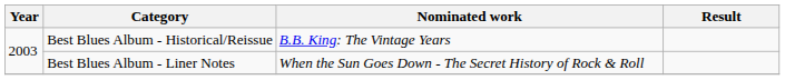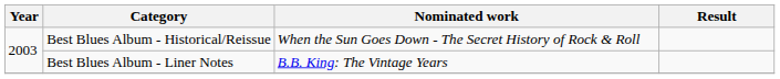Best Blues Album - Historical/Reissue | Nominated work: B.B. King: The Vintage Years -> When the Sun Goes Down - The Secret History of Rock & Roll
Best Blues Album - Liner Notes | Nominated work: When the Sun Goes Down - The Secret History of Rock & Roll -> B.B. King: The Vintage Years
